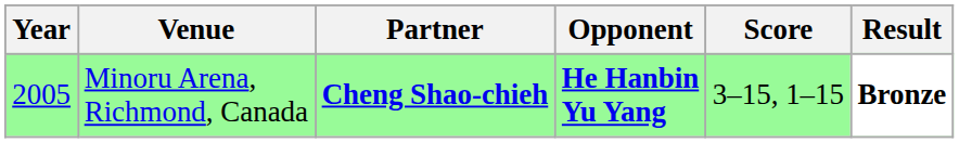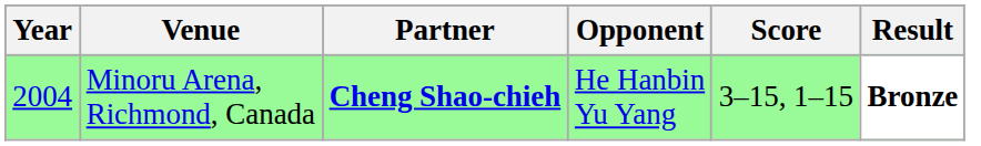Minoru Arena, Richmond, Canada | Year: 2005 -> 2004
Minoru Arena, Richmond, Canada | Opponent: bold -> normal
